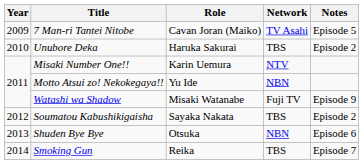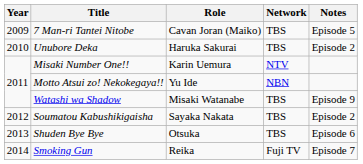7 Man-ri Tantei Nitobe | Network: TV Asahi -> TBS
Watashi wa Shadow | Network: Fuji TV -> TBS
Shuden Bye Bye | Network: NBN -> TBS
Smoking Gun | Network: TBS -> Fuji TV
